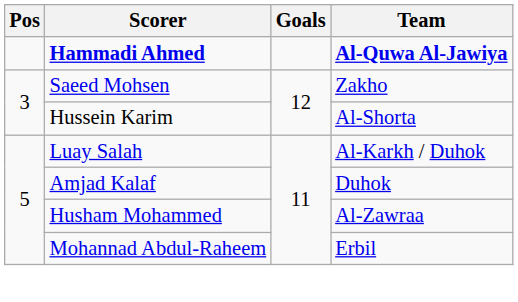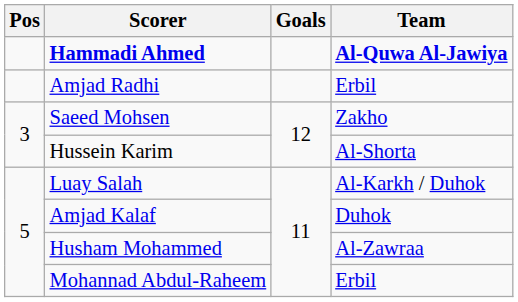+ row: Amjad Radhi | Erbil
